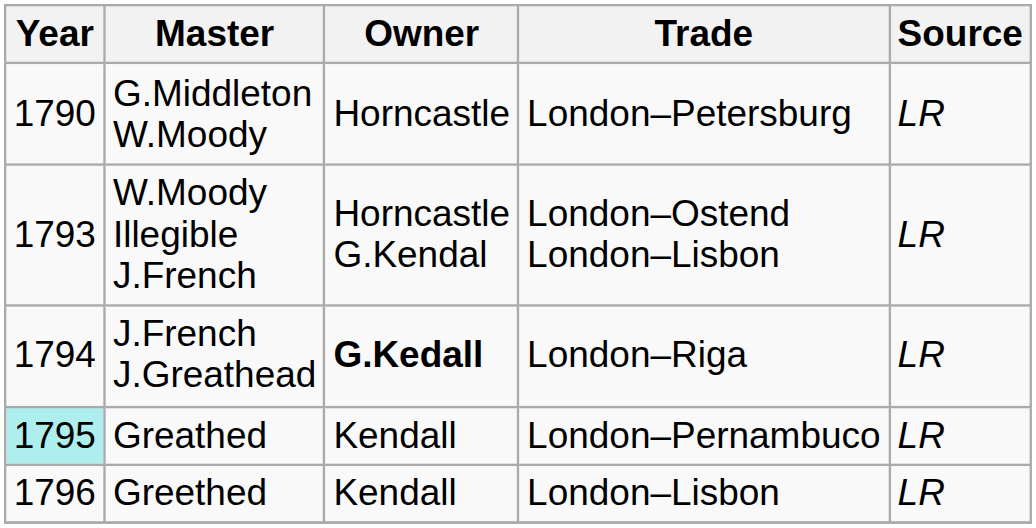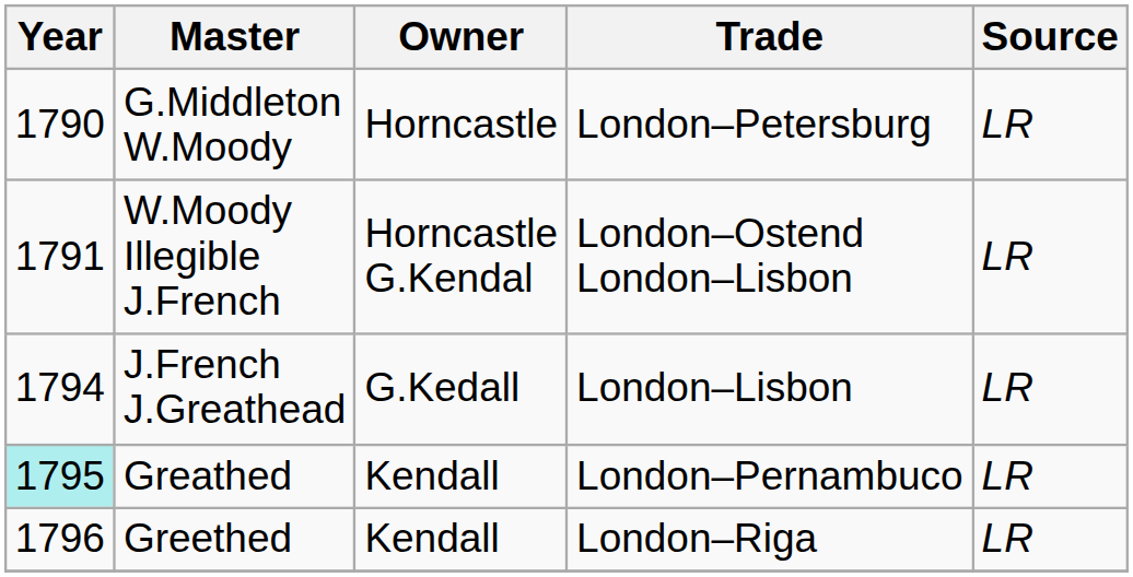W.Moody Illegible J.French | Year: 1793 -> 1791
J.French J.Greathead | Owner: bold -> normal
J.French J.Greathead | Trade: London–Riga -> London–Lisbon
Greethed | Trade: London–Lisbon -> London–Riga
